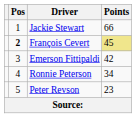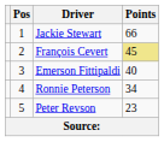François Cevert | Pos: bold -> normal
Emerson Fittipaldi | Points: 42 -> 40
